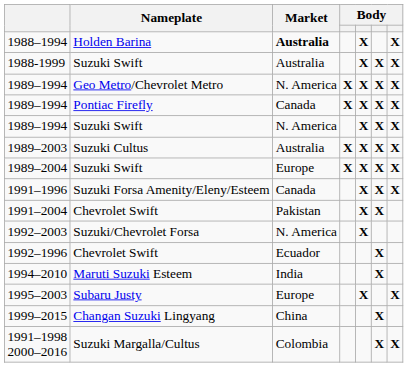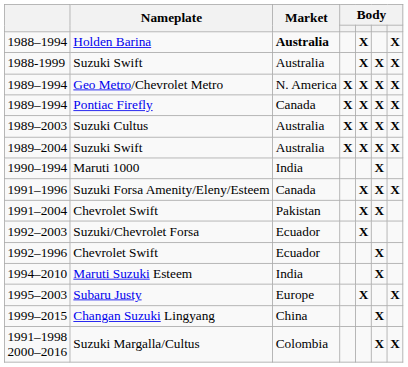- row: 1989–1994 | Suzuki Swift | N. America | X | X | X
1989–2004 | Market: Europe -> Australia
+ row: 1990–1994 | Maruti 1000 | India | X
1992–2003 | Market: N. America -> Ecuador
